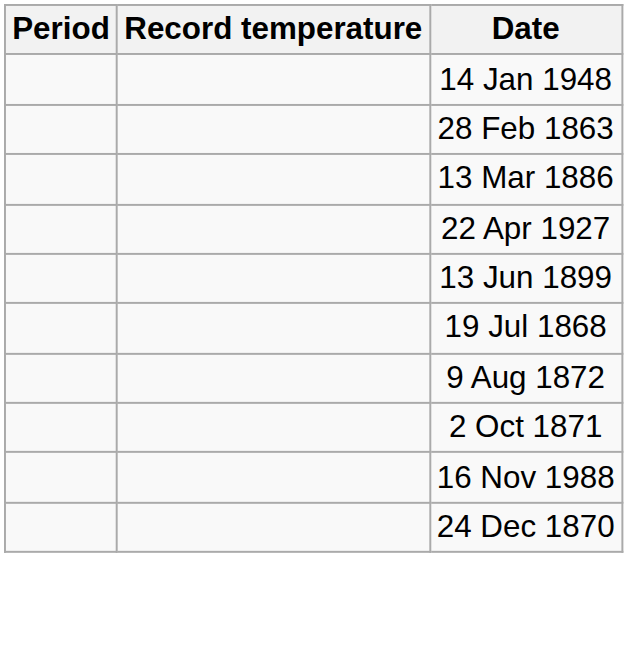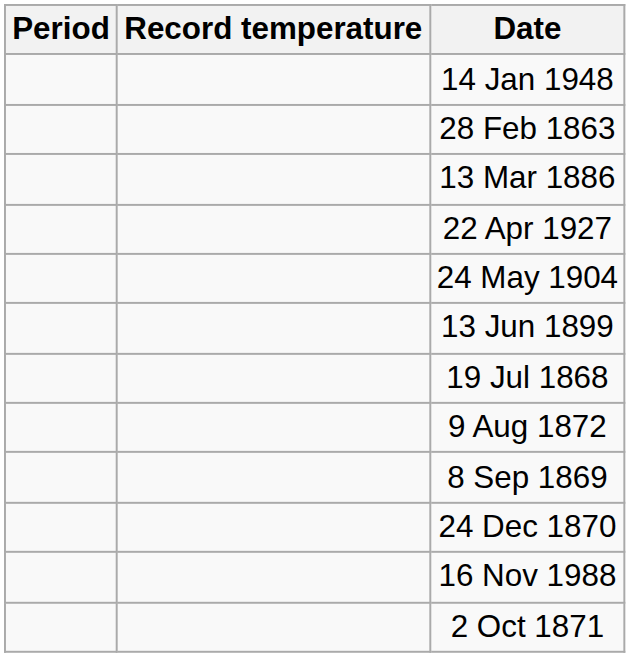+ row: 24 May 1904
+ row: 8 Sep 1869
rows swapped: 2 Oct 1871 <-> 24 Dec 1870
